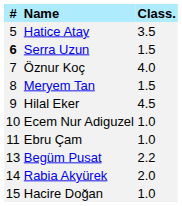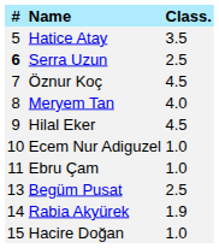Serra Uzun | Class.: 1.5 -> 2.5
Öznur Koç | Class.: 4.0 -> 4.5
Meryem Tan | Class.: 1.5 -> 4.0
Begüm Pusat | Class.: 2.2 -> 2.5
Rabia Akyürek | Class.: 2.0 -> 1.9
